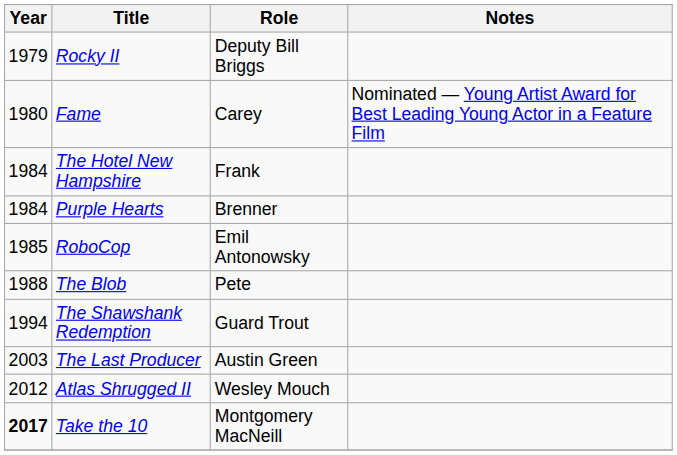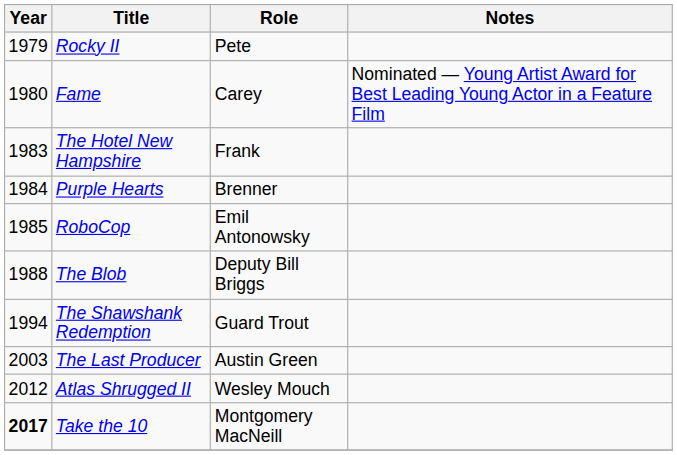Rocky II | Role: Deputy Bill Briggs -> Pete
The Hotel New Hampshire | Year: 1984 -> 1983
The Blob | Role: Pete -> Deputy Bill Briggs
